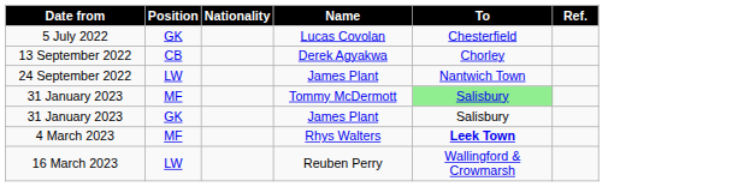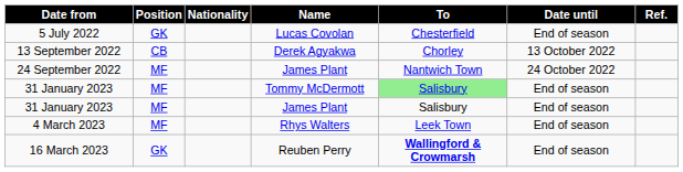+ column: Date until | End of season | 13 October 2022 | 24 October 2022 | End of season | End of season | End of season | End of season
24 September 2022 | Position: LW -> MF
31 January 2023 / James Plant | Position: GK -> MF
4 March 2023 | To: bold -> normal
16 March 2023 | Position: LW -> GK
16 March 2023 | To: normal -> bold
